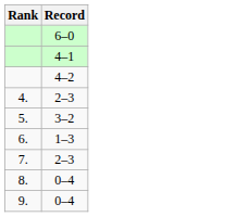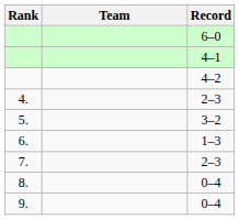+ column: Team
